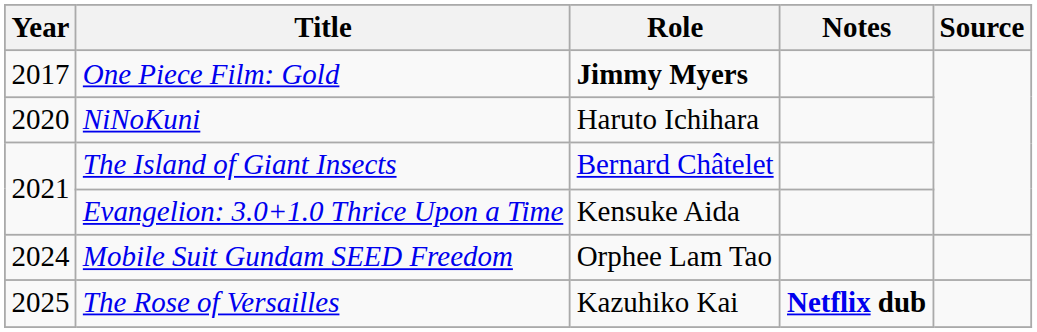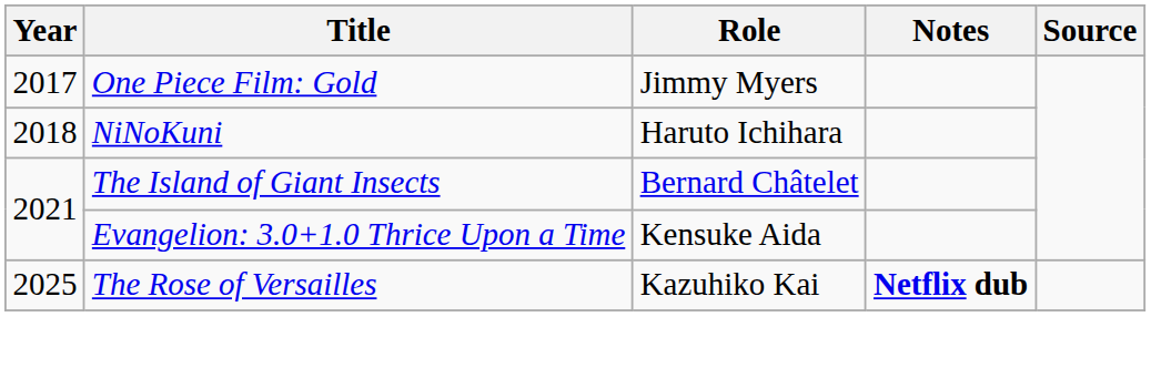One Piece Film: Gold | Role: bold -> normal
NiNoKuni | Year: 2020 -> 2018
- row: 2024 | Mobile Suit Gundam SEED Freedom | Orphee Lam Tao
